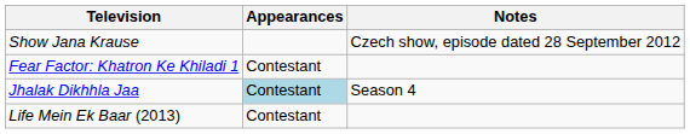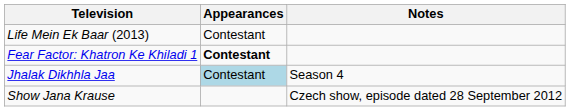rows swapped: Show Jana Krause <-> Life Mein Ek Baar (2013)
Fear Factor: Khatron Ke Khiladi 1 | Appearances: normal -> bold
